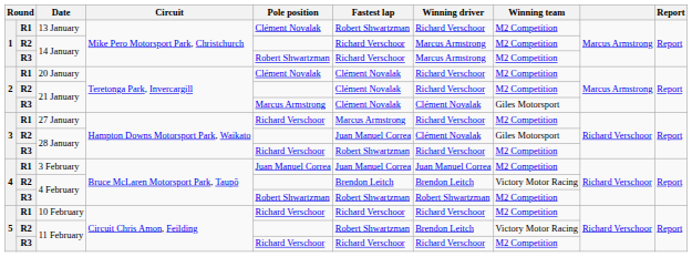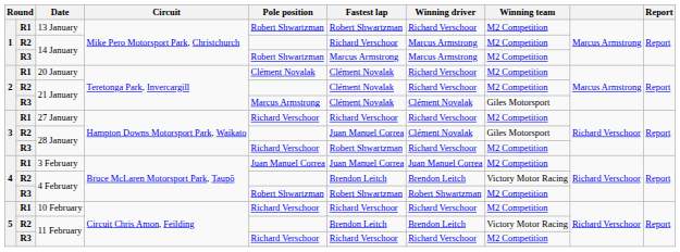13 January | Pole position: Clément Novalak -> Robert Shwartzman
R3 / 14 January | Fastest lap: Richard Verschoor -> Marcus Armstrong
27 January | Fastest lap: Marcus Armstrong -> Richard Verschoor
R2 / 11 February | Fastest lap: Robert Shwartzman -> Brendon Leitch
